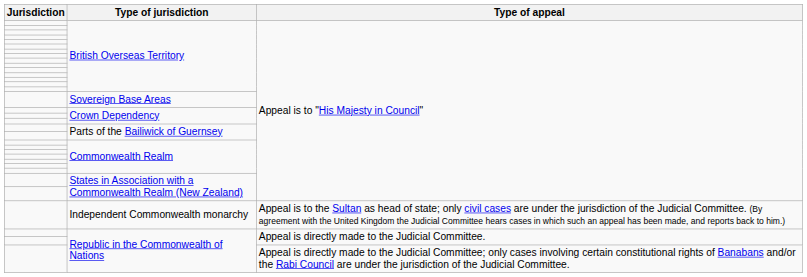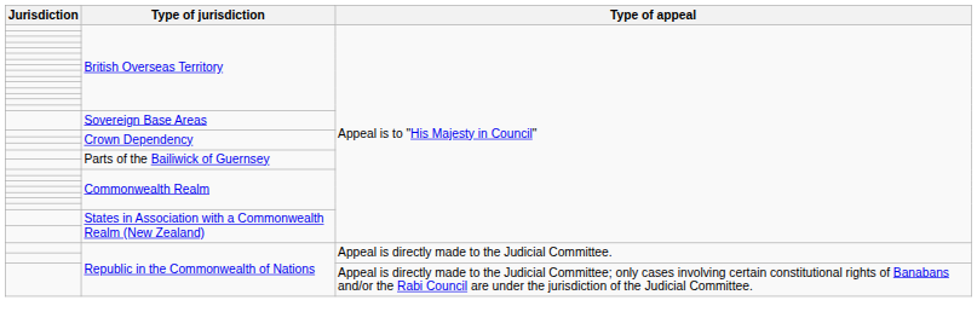- row: Independent Commonwealth monarchy | Appeal is to the Sultan as head of state; only civil cases are under the jurisdiction of the Judicial Committee. (By agreement with the United Kingdom the Judicial Committee hears cases in which such an appeal has been made, and reports back to him.)
